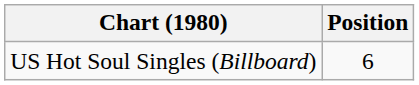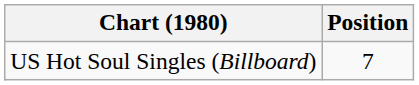US Hot Soul Singles (Billboard) | Position: 6 -> 7
